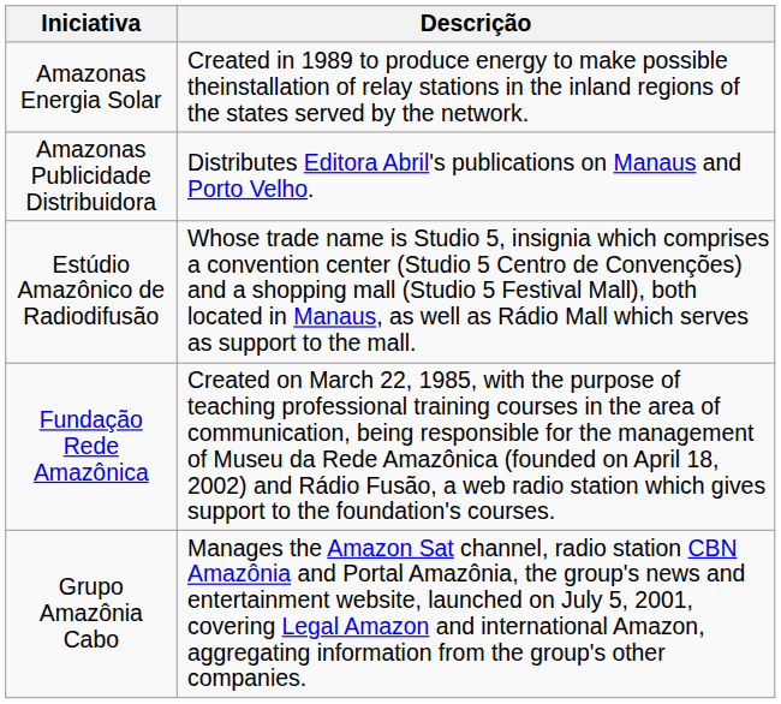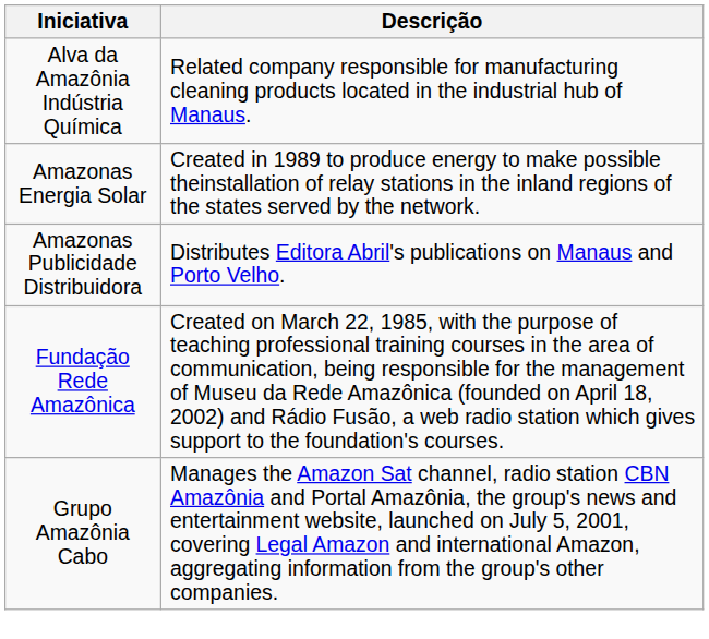+ row: Alva da Amazônia Indústria Química | Related company responsible for manufacturing cleaning products located in the industrial hub of Manaus.
- row: Estúdio Amazônico de Radiodifusão | Whose trade name is Studio 5, insignia which comprises a convention center (Studio 5 Centro de Convenções) and a shopping mall (Studio 5 Festival Mall), both located in Manaus, as well as Rádio Mall which serves as support to the mall.
